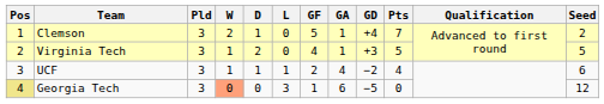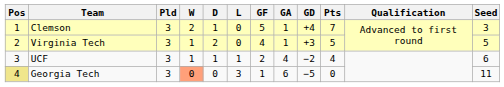Clemson | Seed: 2 -> 3
Georgia Tech | Seed: 12 -> 11
